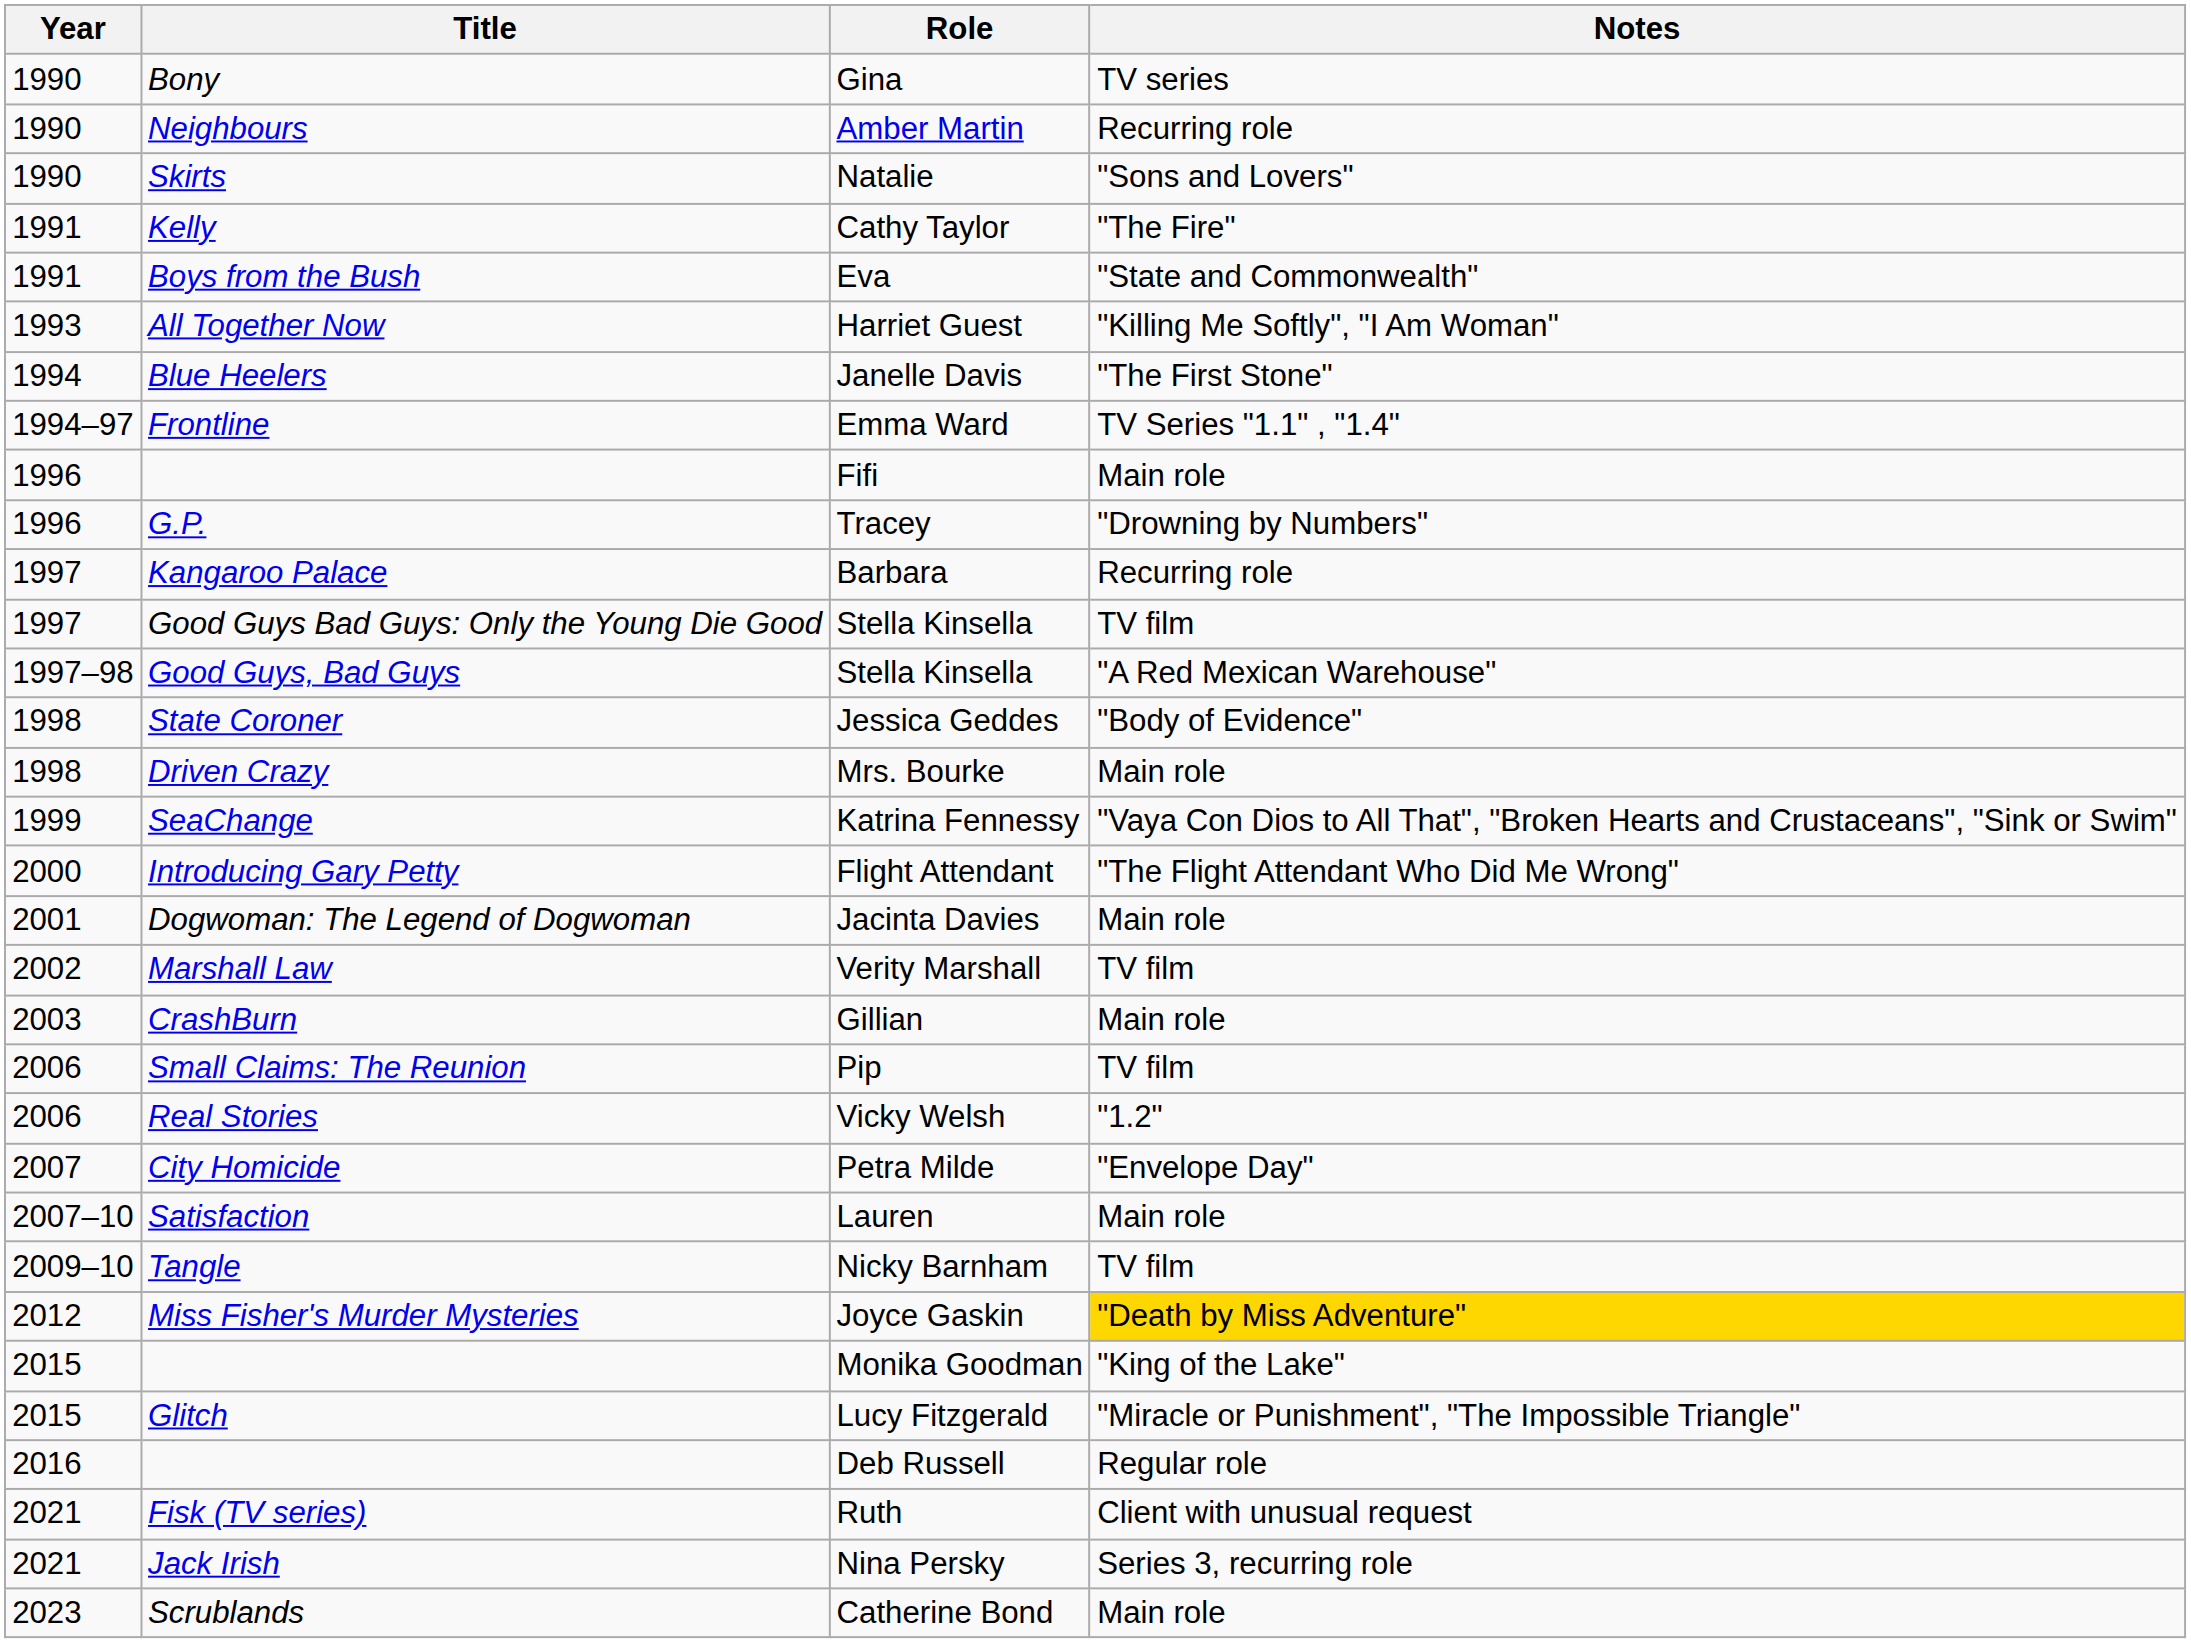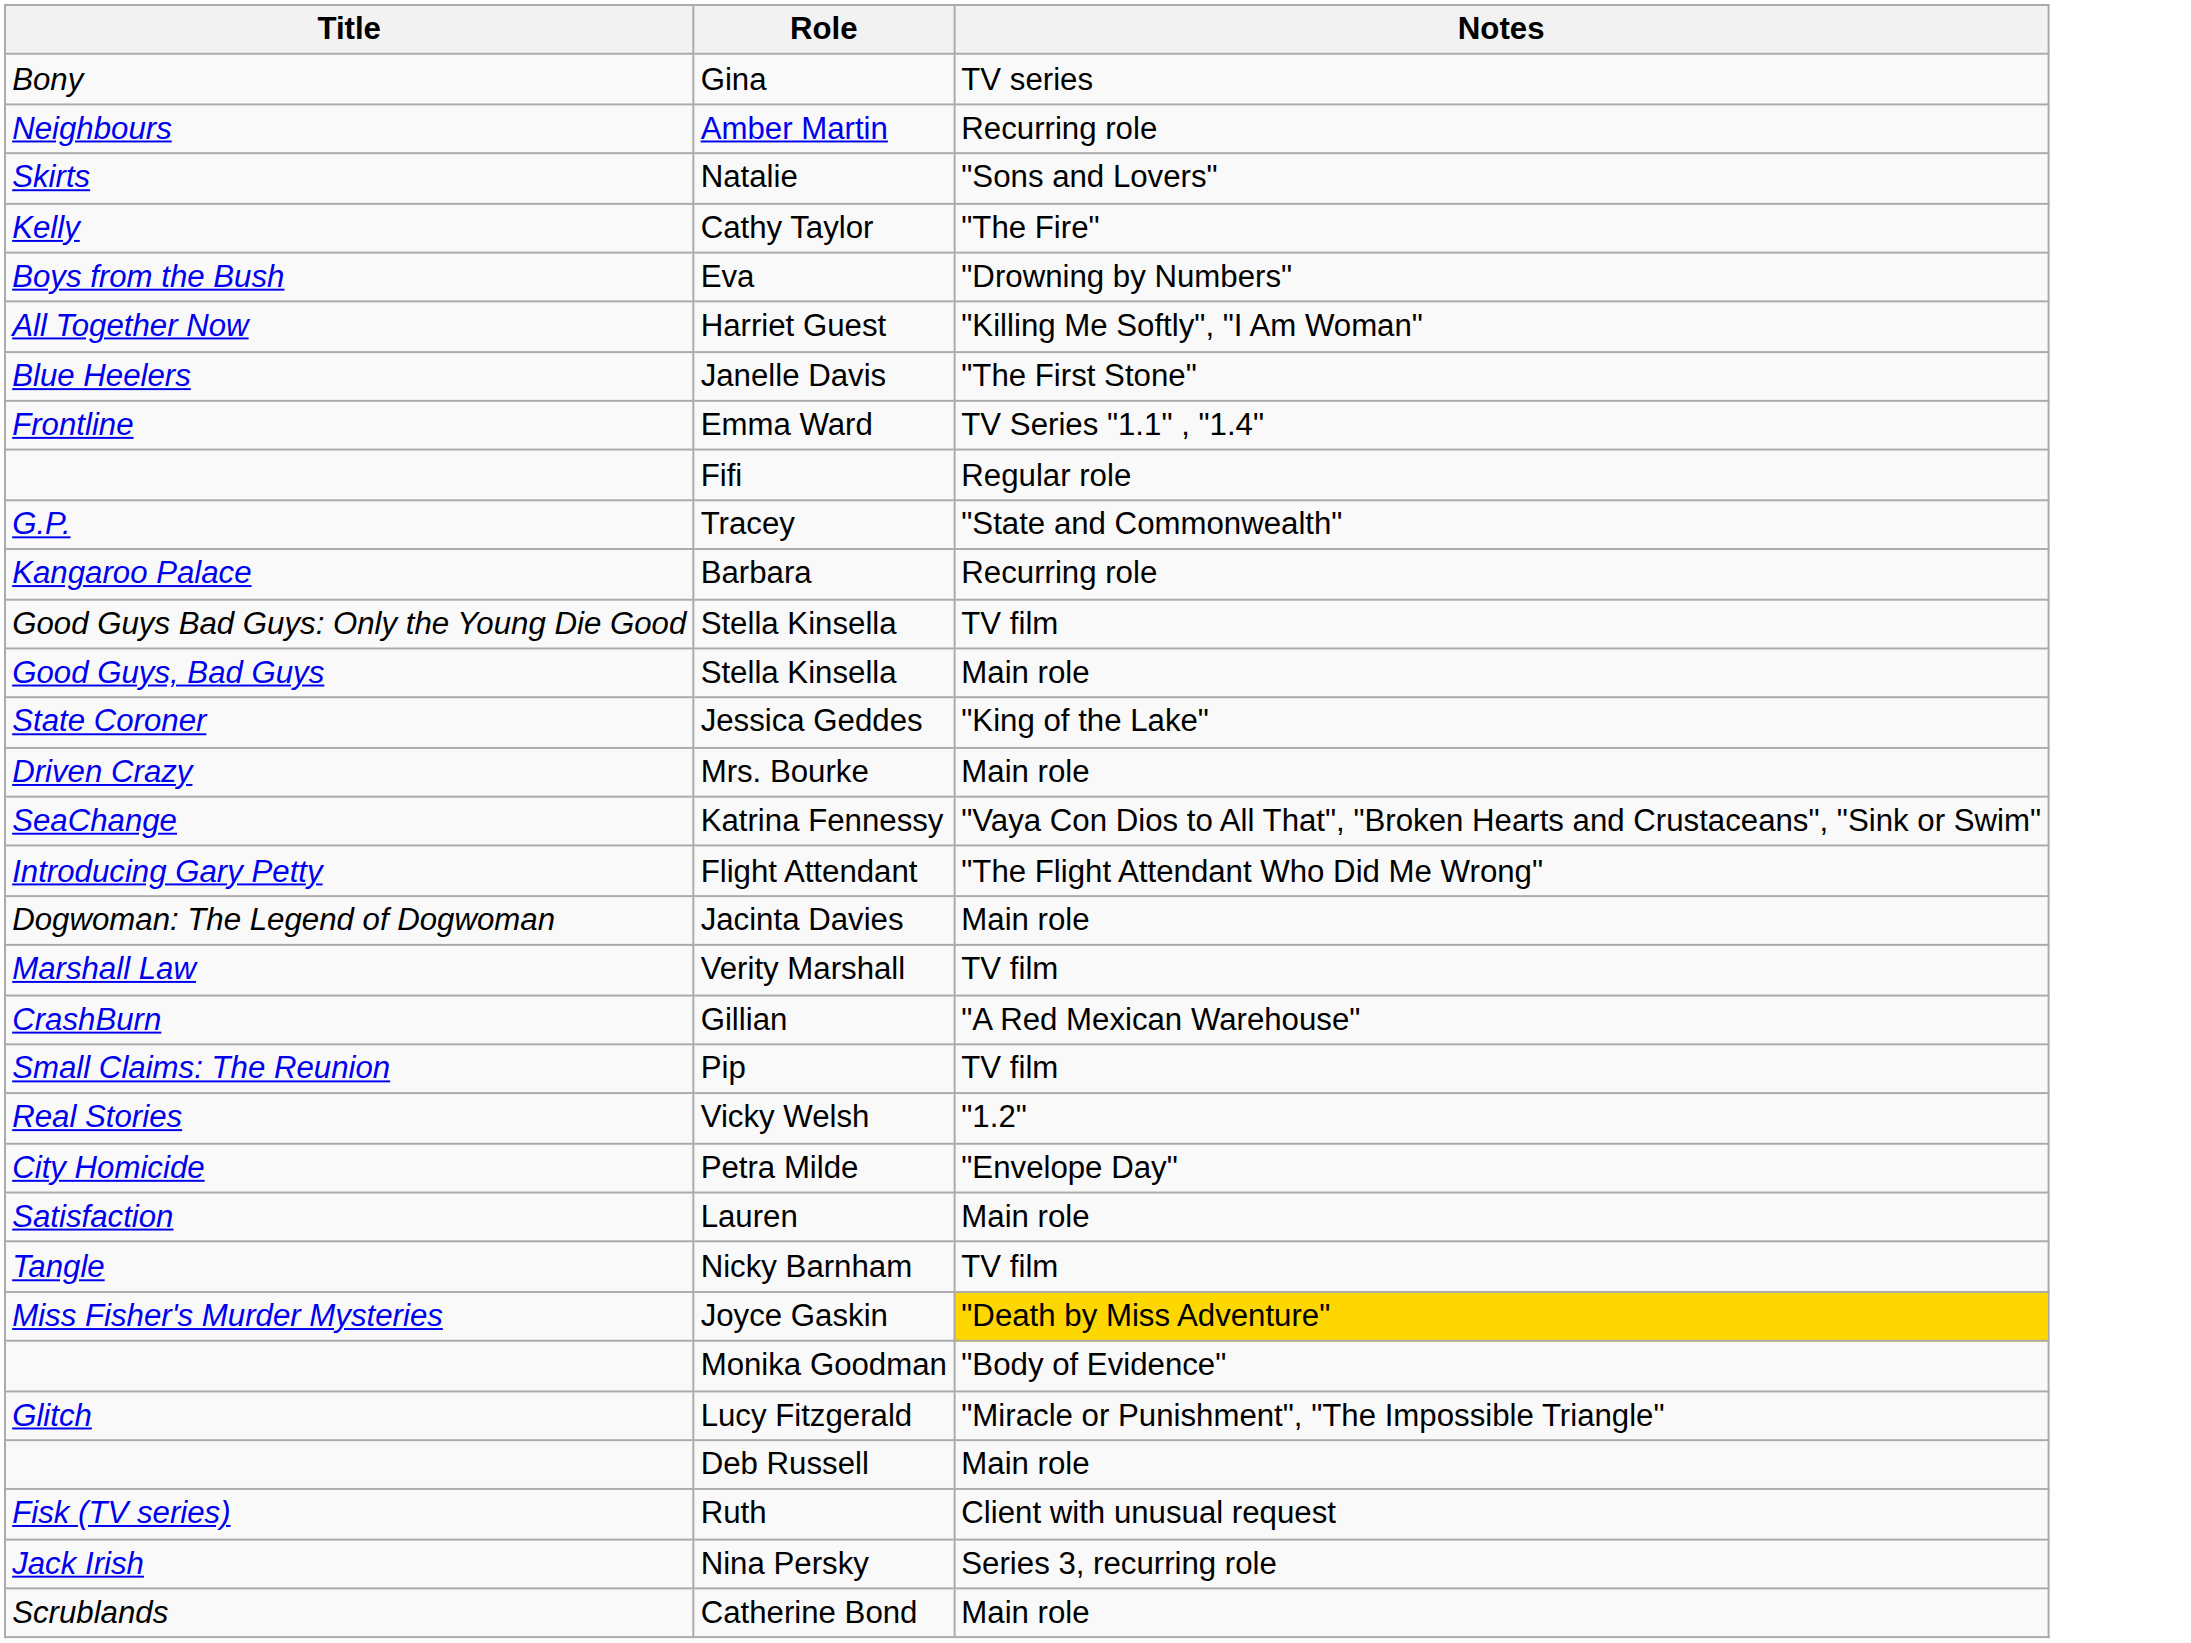- column: Year | 1990 | 1990 | 1990 | 1991 | 1991 | 1993 | 1994 | 1994–97 | 1996 | 1996 | 1997 | 1997 | 1997–98 | 1998 | 1998 | 1999 | 2000 | 2001 | 2002 | 2003 | 2006 | 2006 | 2007 | 2007–10 | 2009–10 | 2012 | 2015 | 2015 | 2016 | 2021 | 2021 | 2023
Eva | Notes: "State and Commonwealth" -> "Drowning by Numbers"
Fifi | Notes: Main role -> Regular role
Tracey | Notes: "Drowning by Numbers" -> "State and Commonwealth"
Good Guys, Bad Guys / Stella Kinsella | Notes: "A Red Mexican Warehouse" -> Main role
Jessica Geddes | Notes: "Body of Evidence" -> "King of the Lake"
Gillian | Notes: Main role -> "A Red Mexican Warehouse"
Monika Goodman | Notes: "King of the Lake" -> "Body of Evidence"
Deb Russell | Notes: Regular role -> Main role
